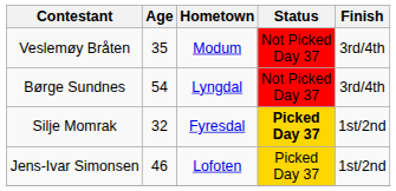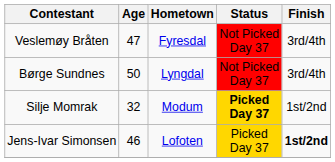Veslemøy Bråten | Age: 35 -> 47
Veslemøy Bråten | Hometown: Modum -> Fyresdal
Børge Sundnes | Age: 54 -> 50
Silje Momrak | Hometown: Fyresdal -> Modum
Jens-Ivar Simonsen | Finish: normal -> bold
